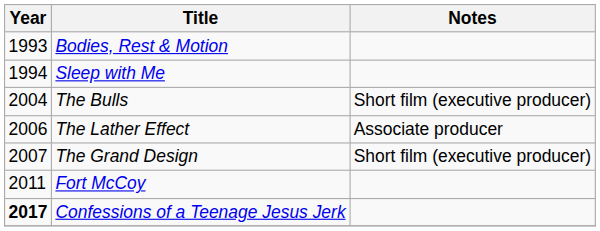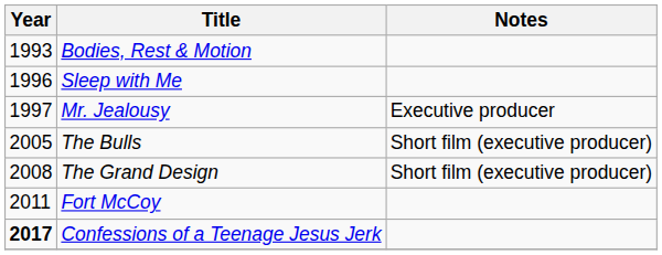Sleep with Me | Year: 1994 -> 1996
+ row: 1997 | Mr. Jealousy | Executive producer
The Bulls | Year: 2004 -> 2005
- row: 2006 | The Lather Effect | Associate producer
The Grand Design | Year: 2007 -> 2008
